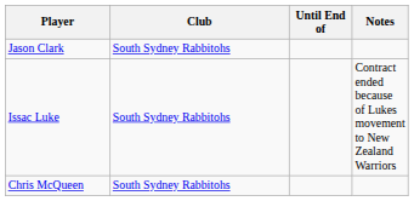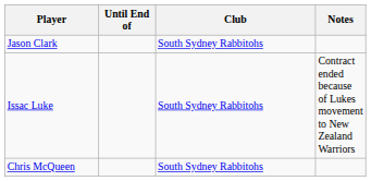columns swapped: Club <-> Until End of
